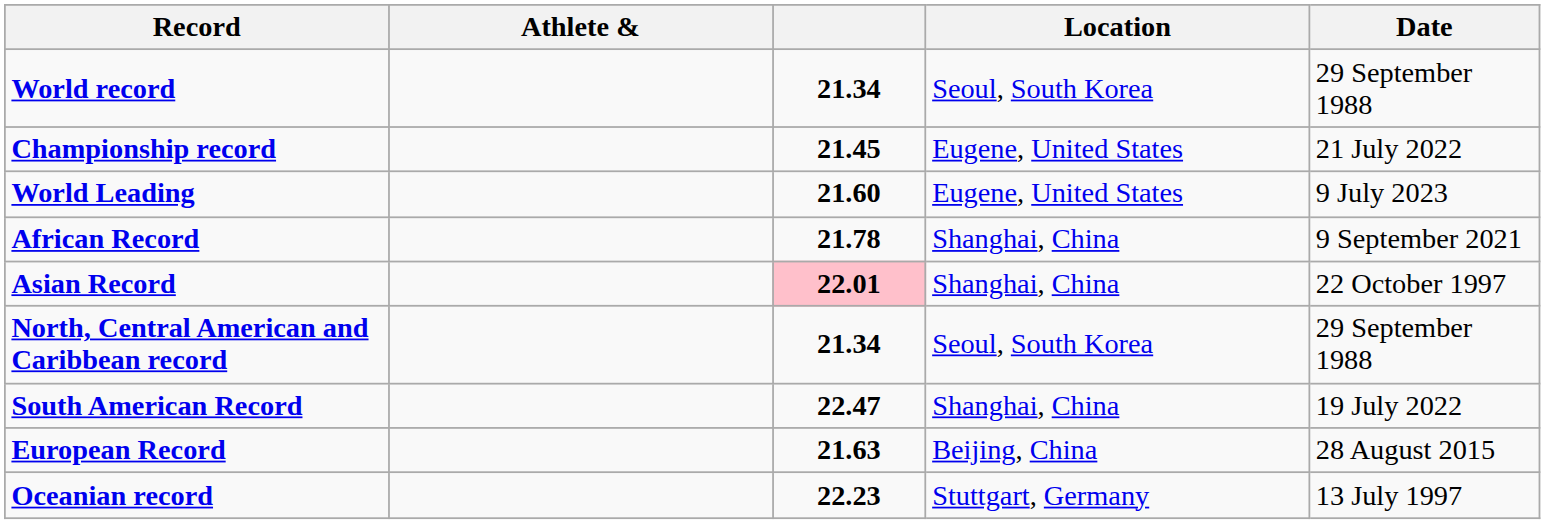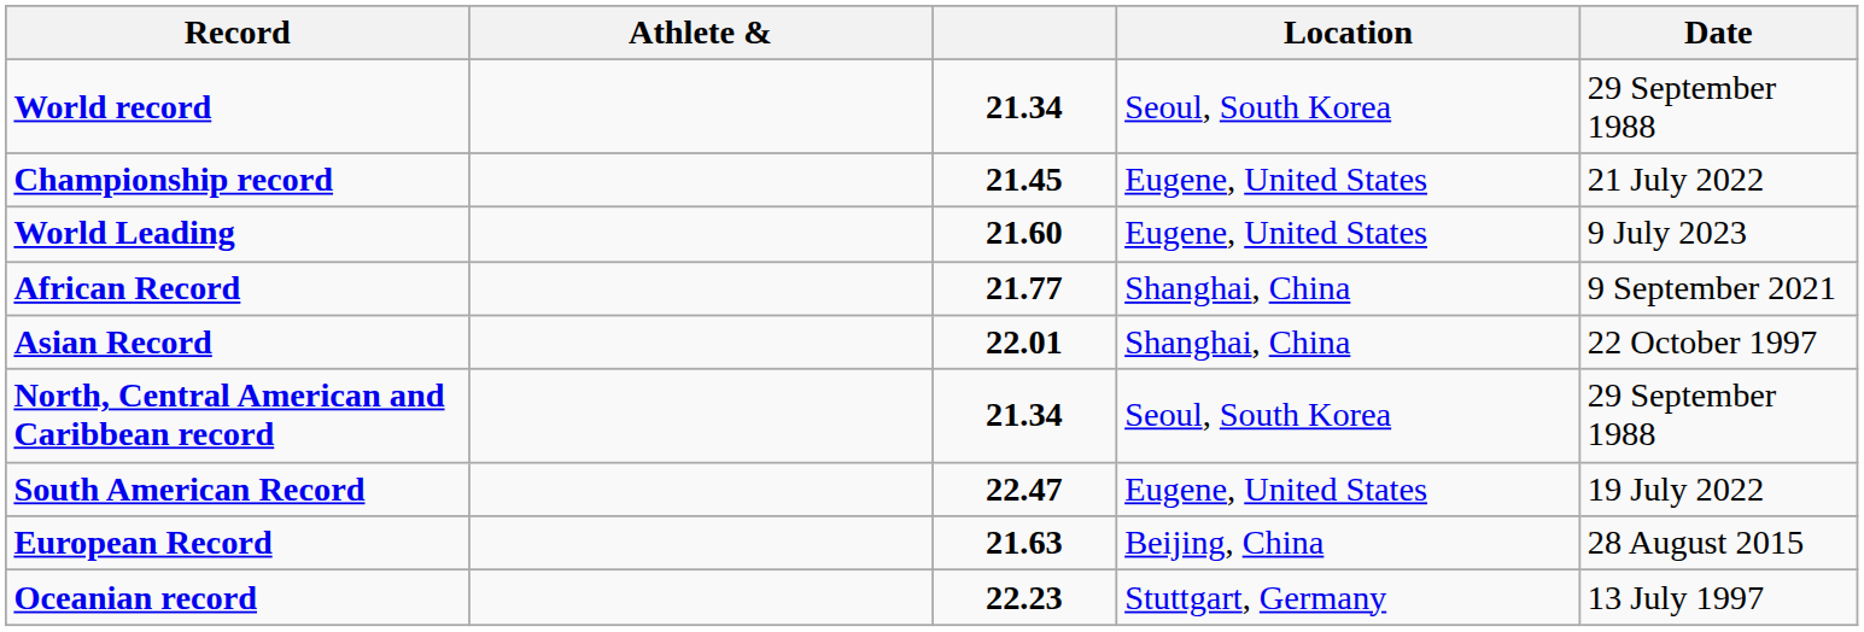African Record | column 3: 21.78 -> 21.77
Asian Record | column 3: pink background -> no background
South American Record | Location: Shanghai, China -> Eugene, United States
